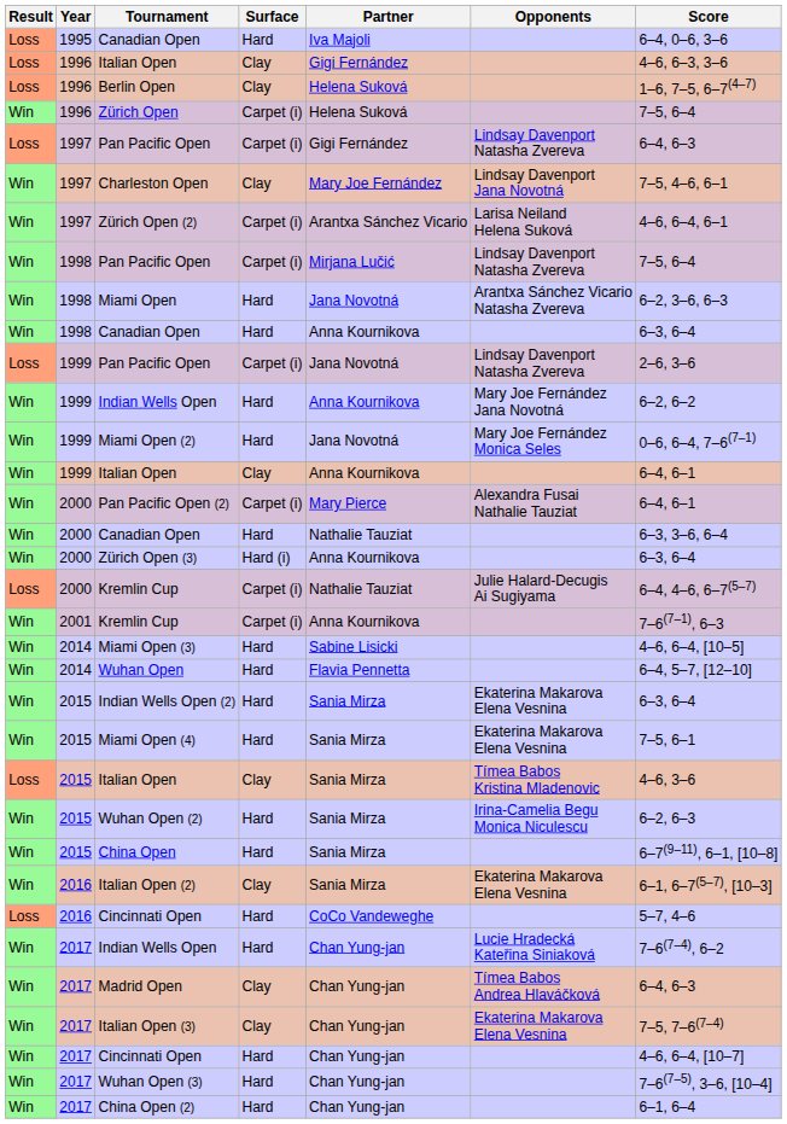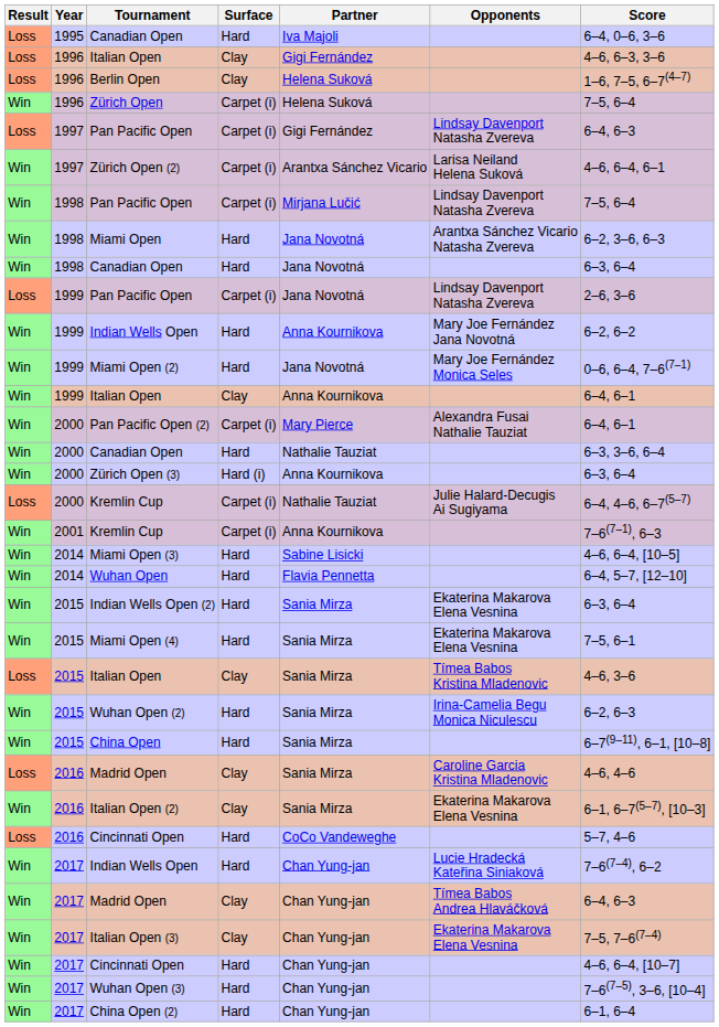- row: Win | 1997 | Charleston Open | Clay | Mary Joe Fernández | Lindsay Davenport Jana Novotná | 7–5, 4–6, 6–1
1998 / Canadian Open | Partner: Anna Kournikova -> Jana Novotná
+ row: Loss | 2016 | Madrid Open | Clay | Sania Mirza | Caroline Garcia Kristina Mladenovic | 4–6, 4–6
